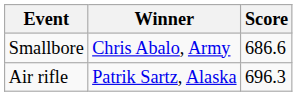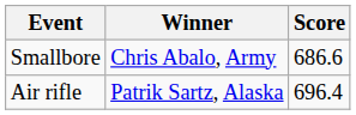Air rifle | Score: 696.3 -> 696.4
